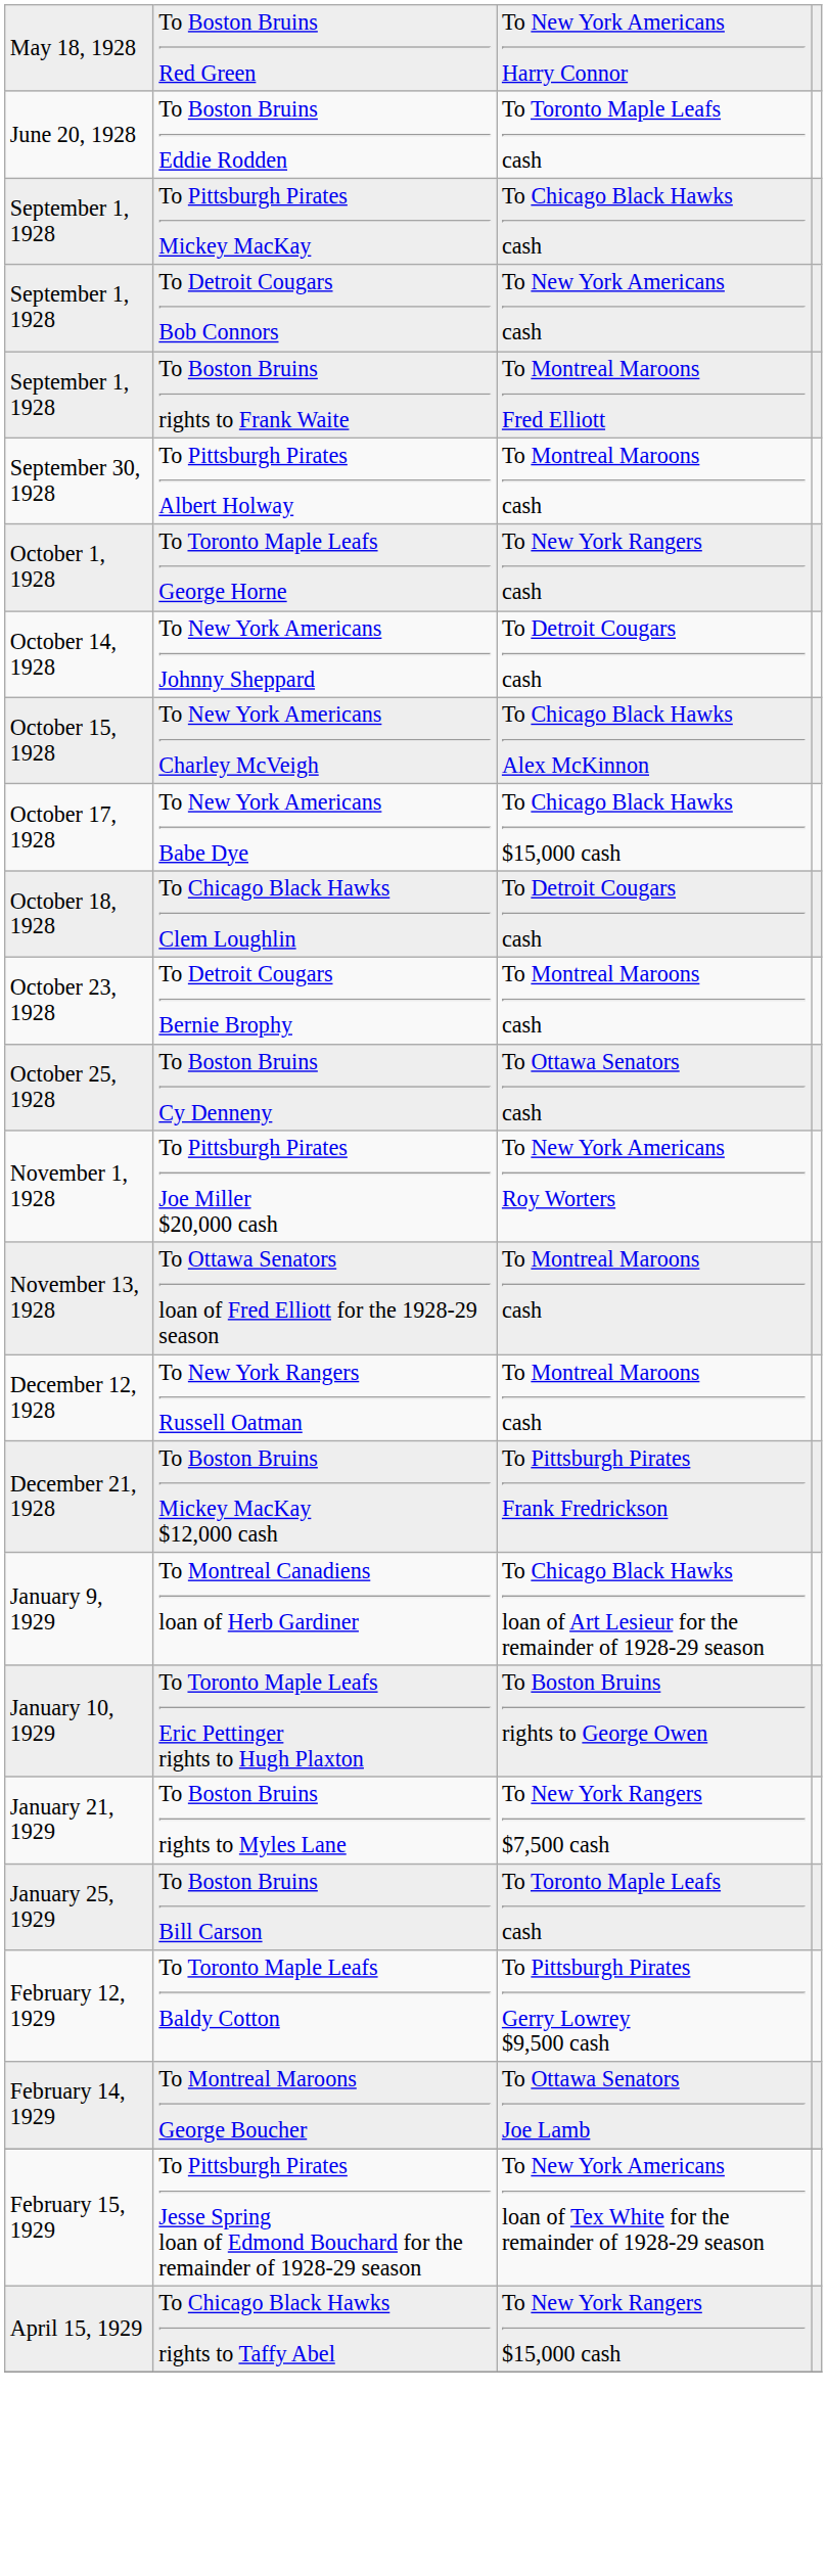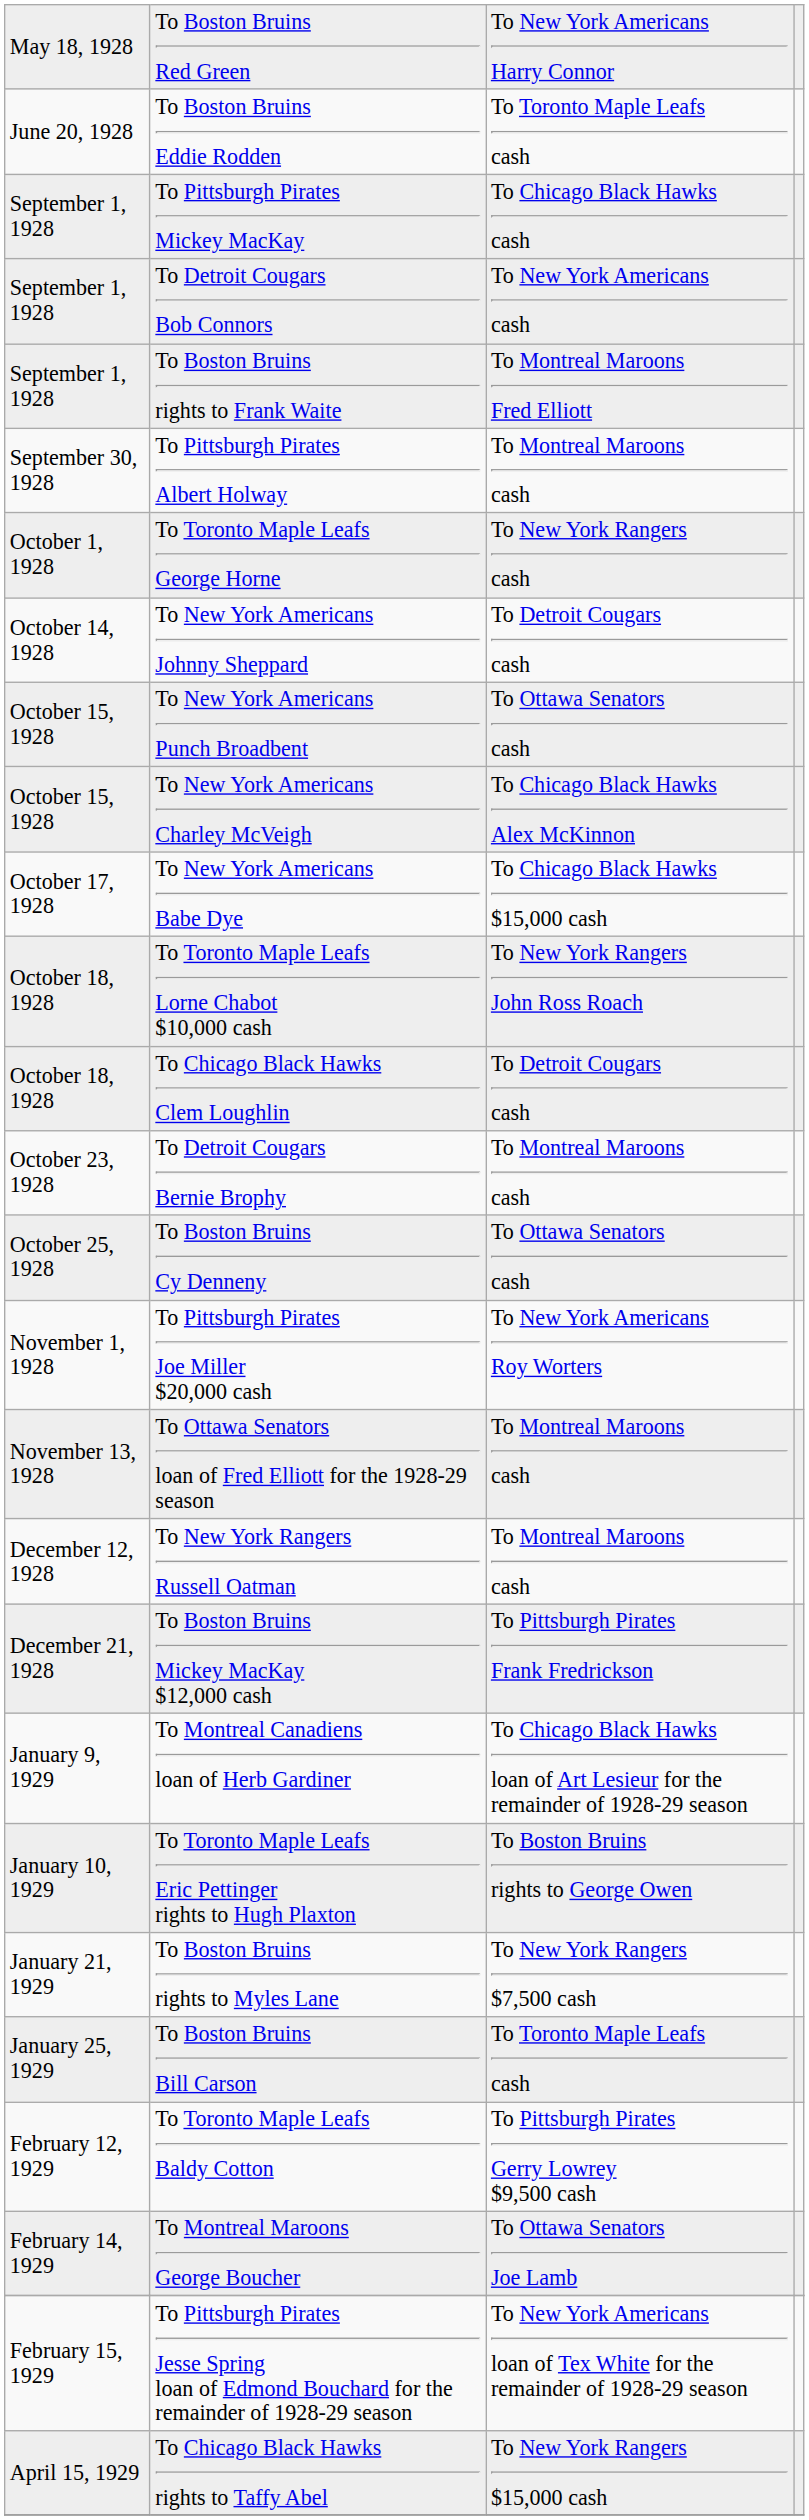+ row: October 15, 1928 | To New York Americans Punch Broadbent | To Ottawa Senators cash
+ row: October 18, 1928 | To Toronto Maple Leafs Lorne Chabot $10,000 cash | To New York Rangers John Ross Roach
